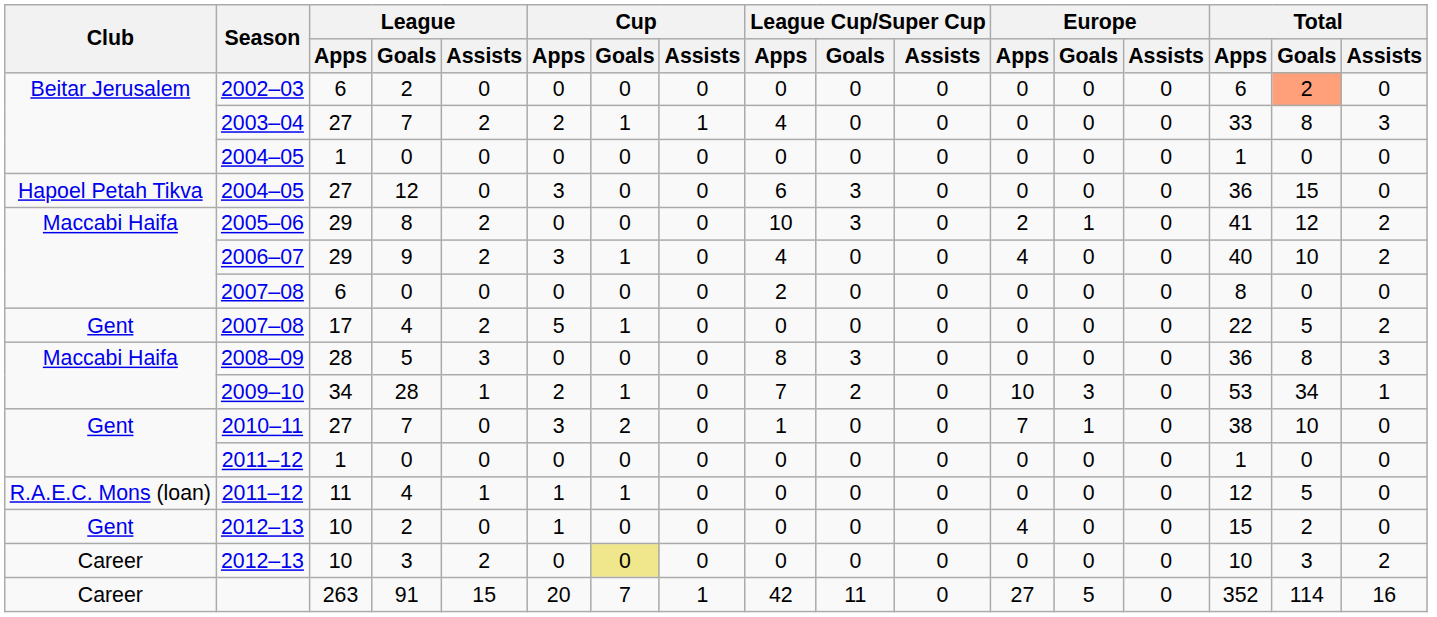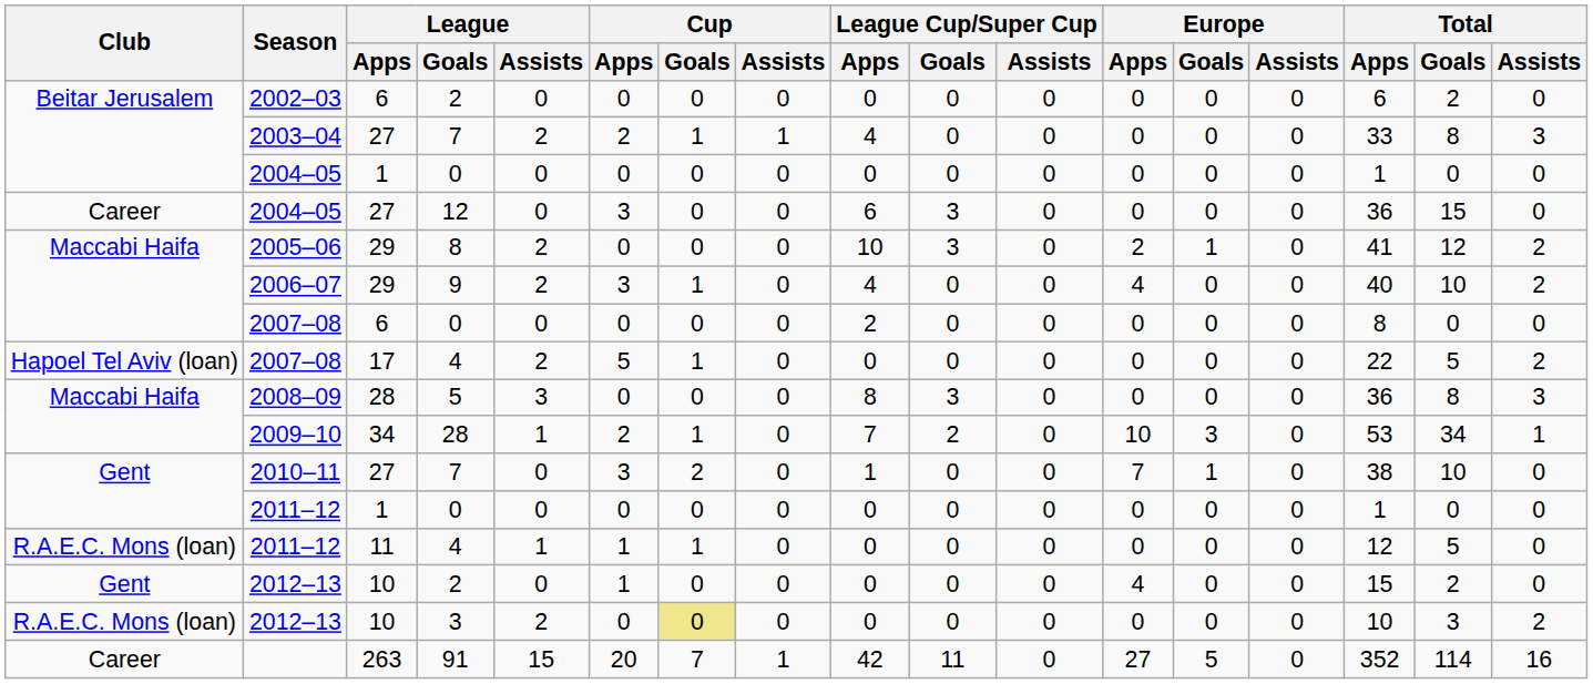2002–03 | Total / Goals: lightsalmon background -> no background
2004–05 / 12 | Club: Hapoel Petah Tikva -> Career
2007–08 / 4 | Club: Gent -> Hapoel Tel Aviv (loan)
2012–13 / 3 | Club: Career -> R.A.E.C. Mons (loan)
